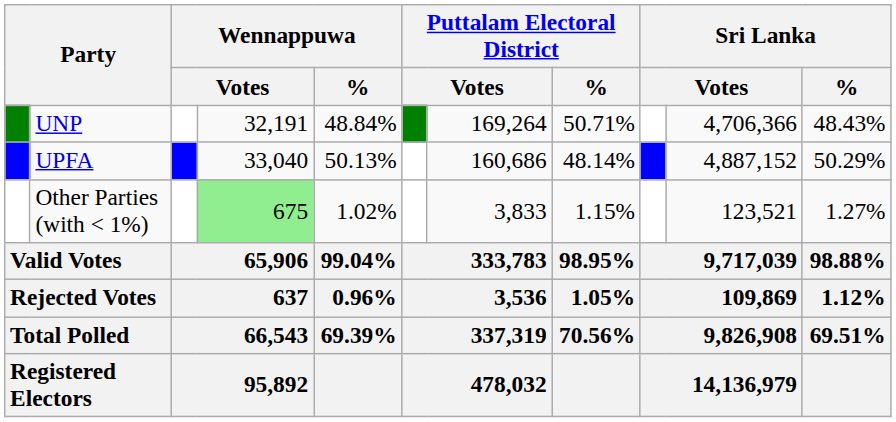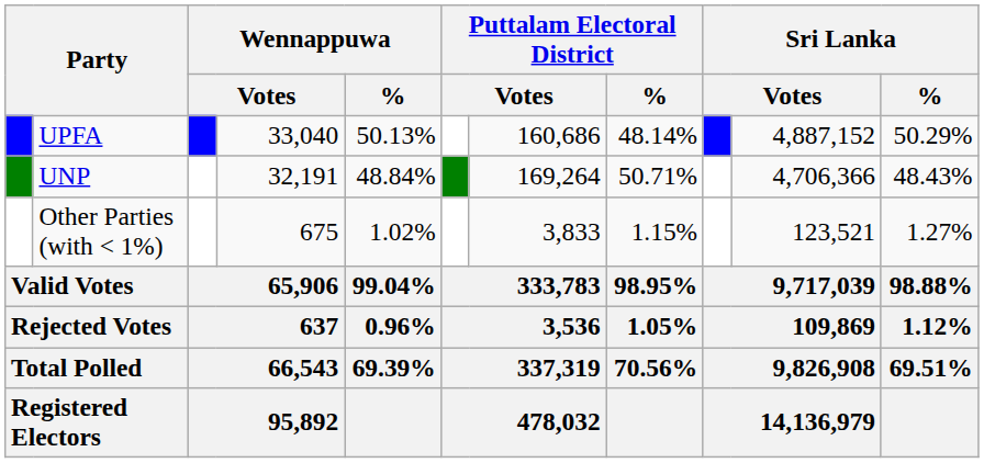rows swapped: UPFA <-> UNP
Other Parties (with < 1%) | column 4: lightgreen background -> no background
